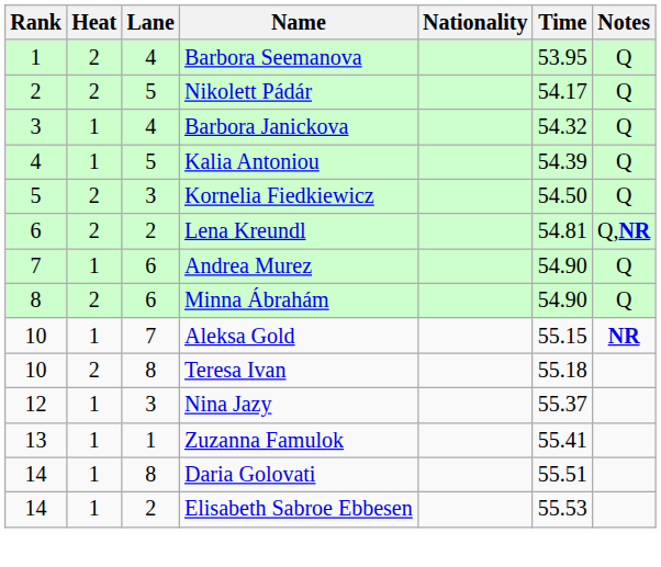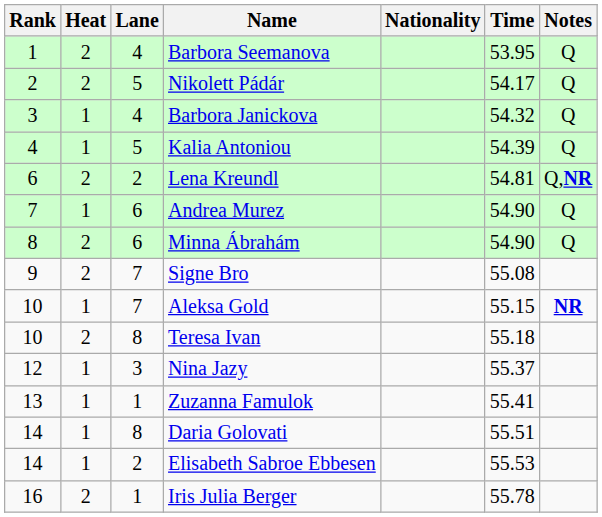- row: 5 | 2 | 3 | Kornelia Fiedkiewicz | 54.50 | Q
+ row: 9 | 2 | 7 | Signe Bro | 55.08
+ row: 16 | 2 | 1 | Iris Julia Berger | 55.78
